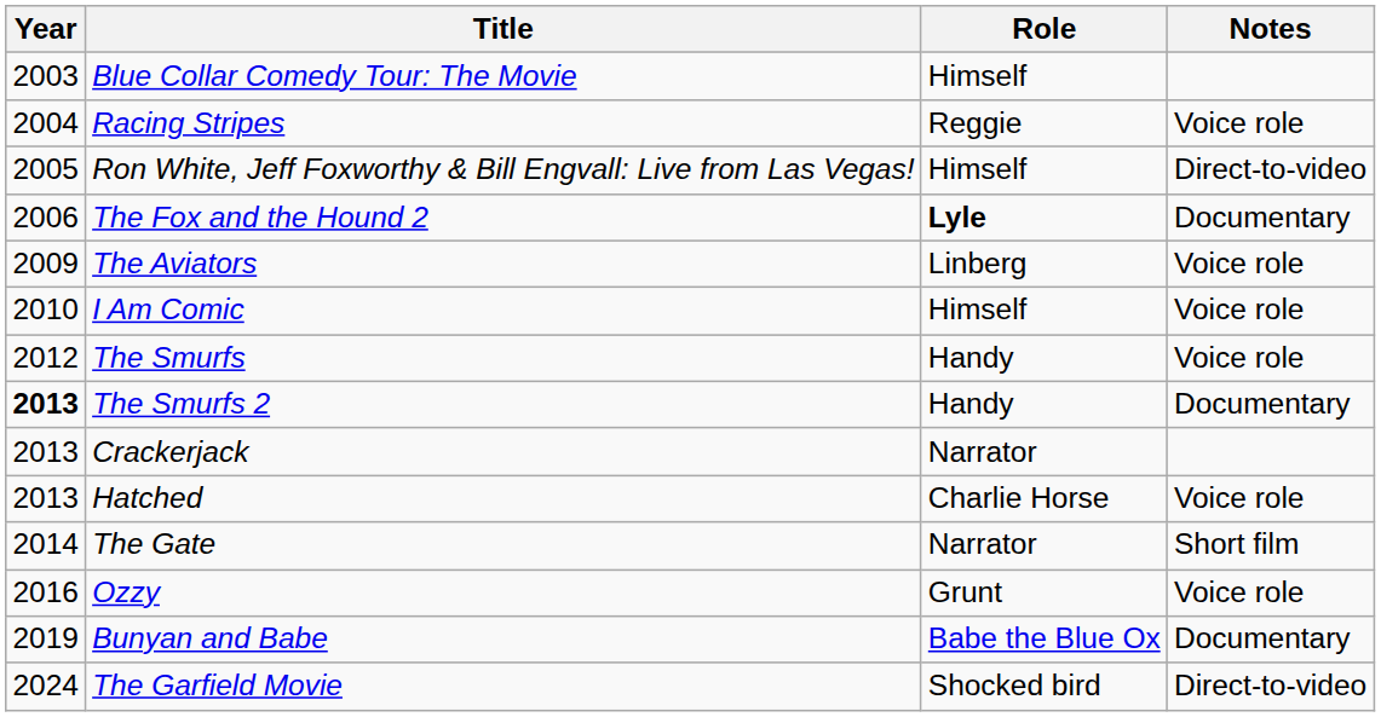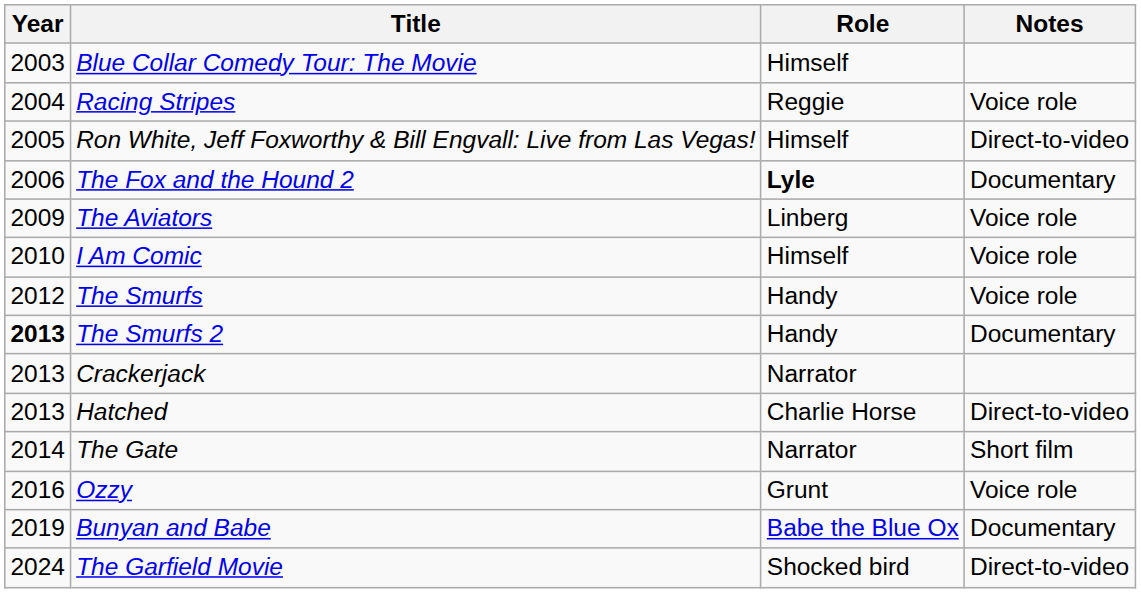Hatched | Notes: Voice role -> Direct-to-video
